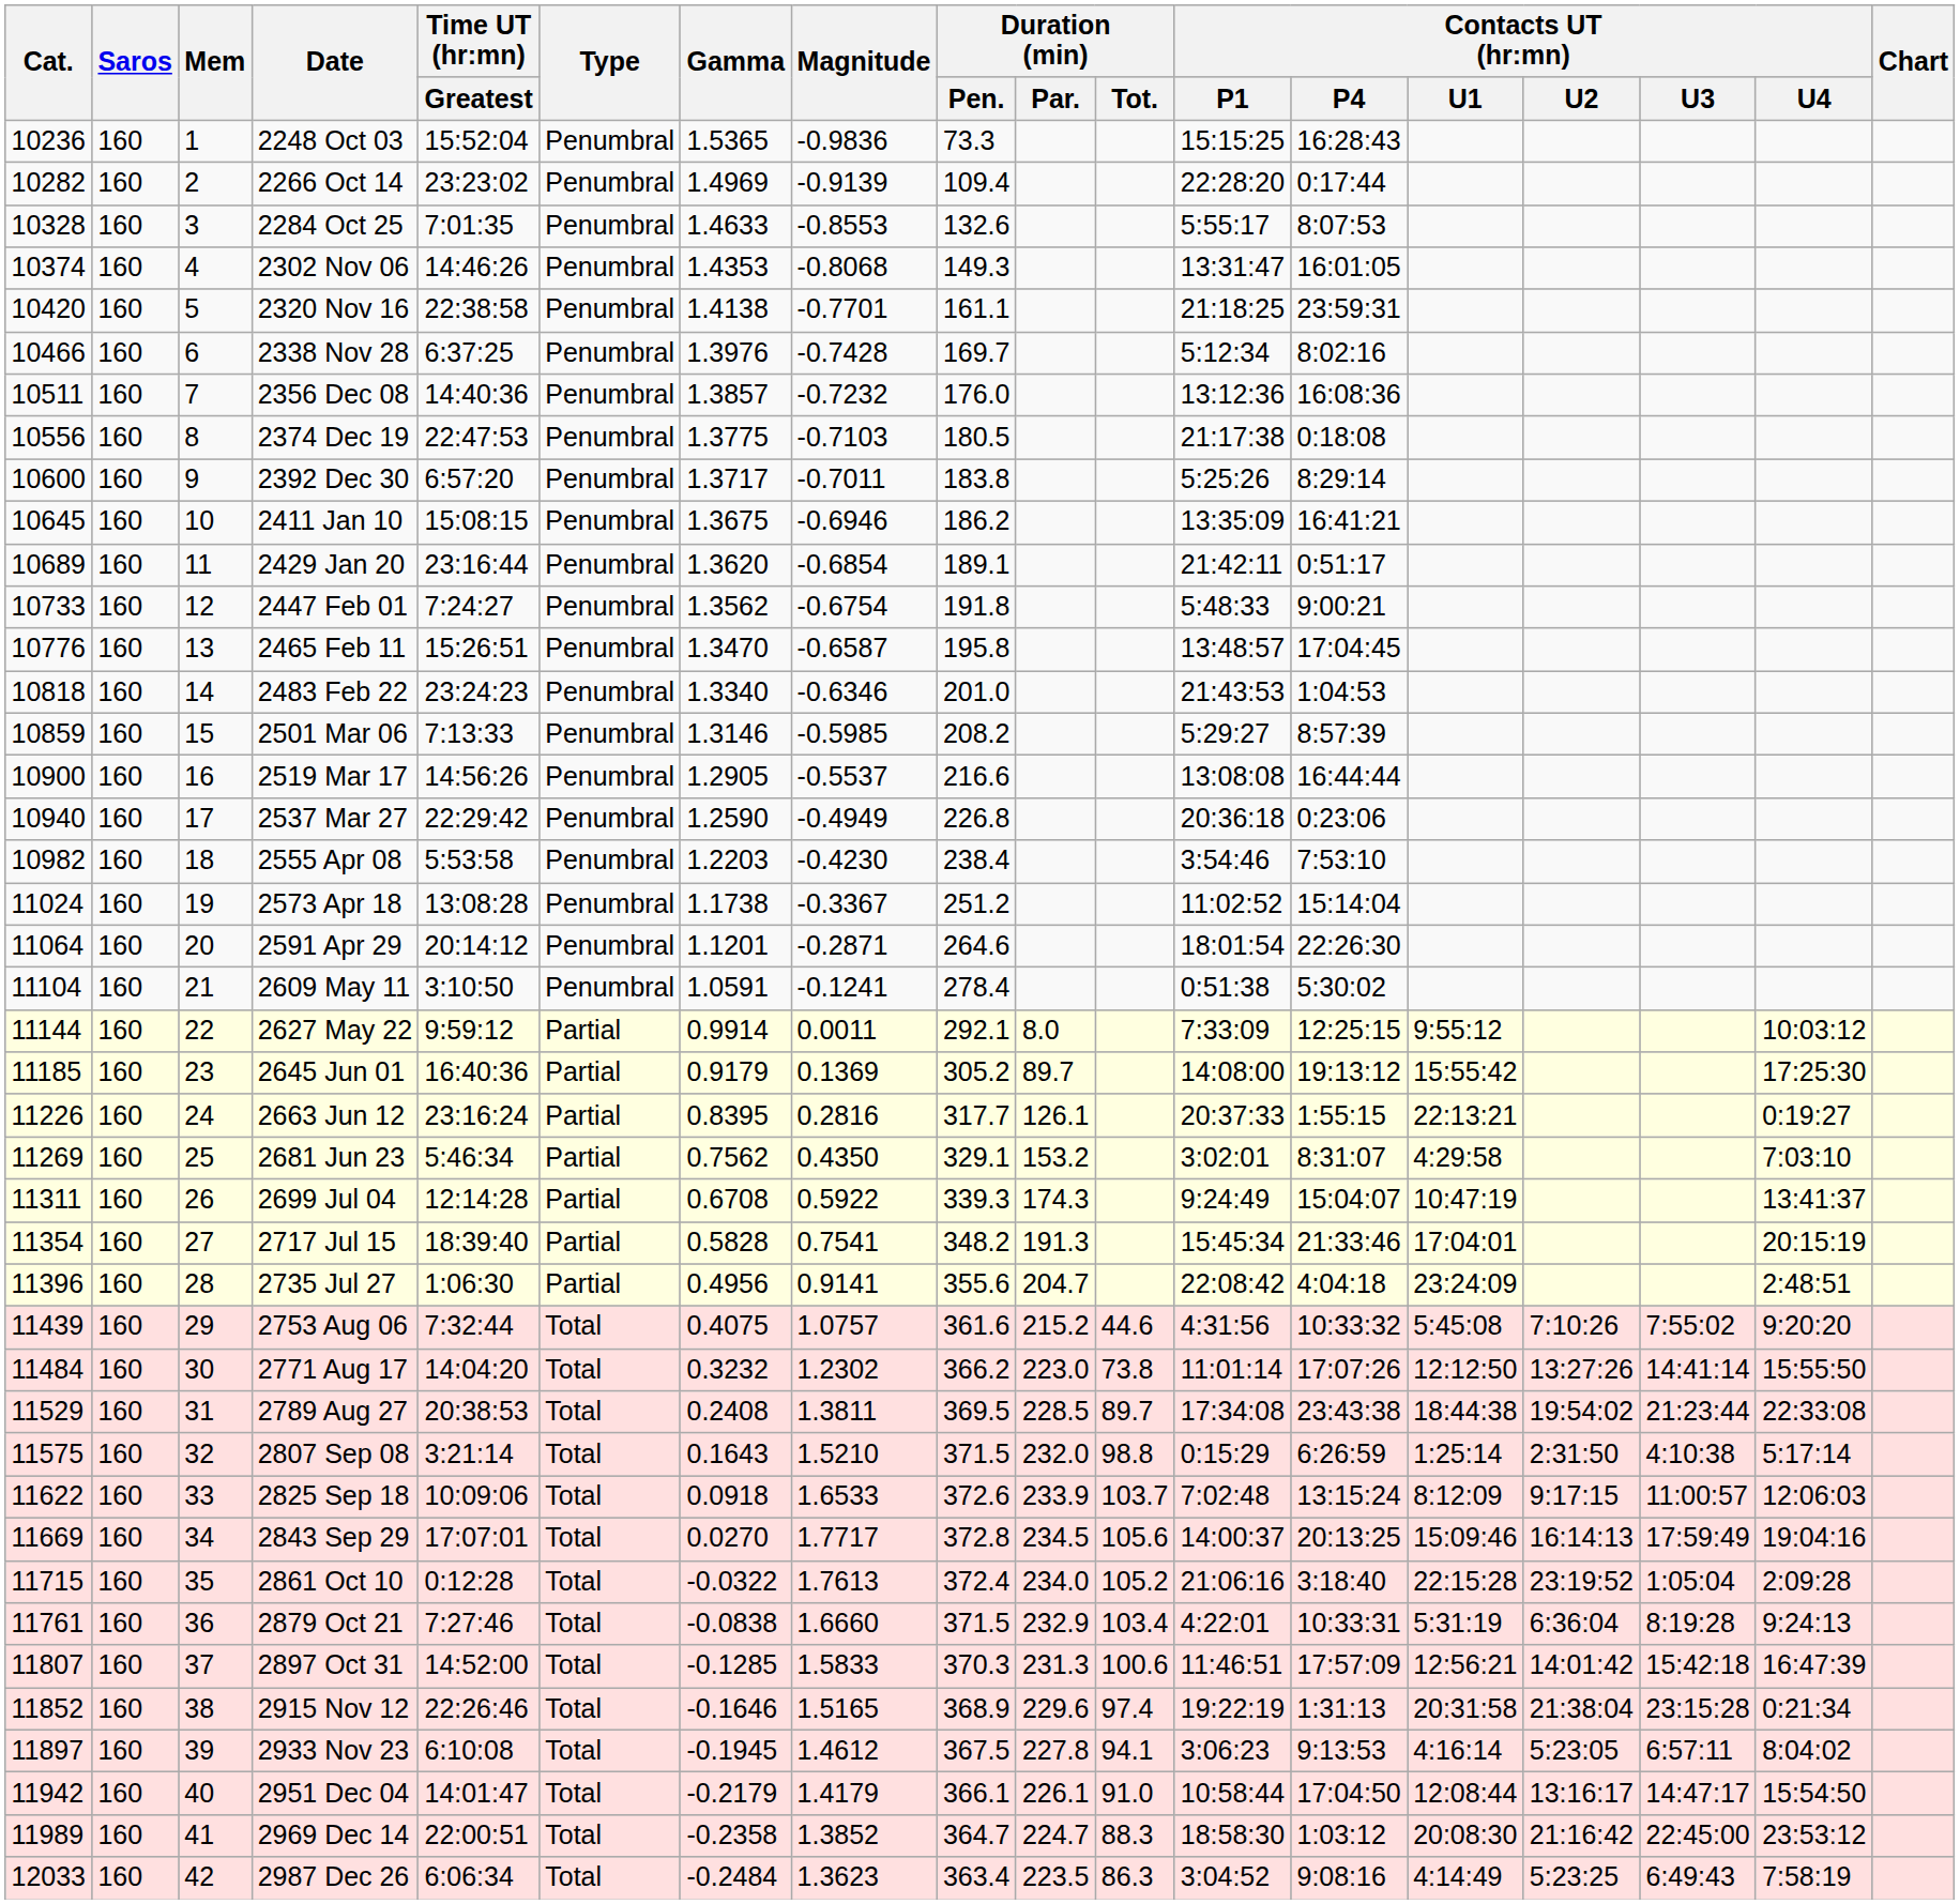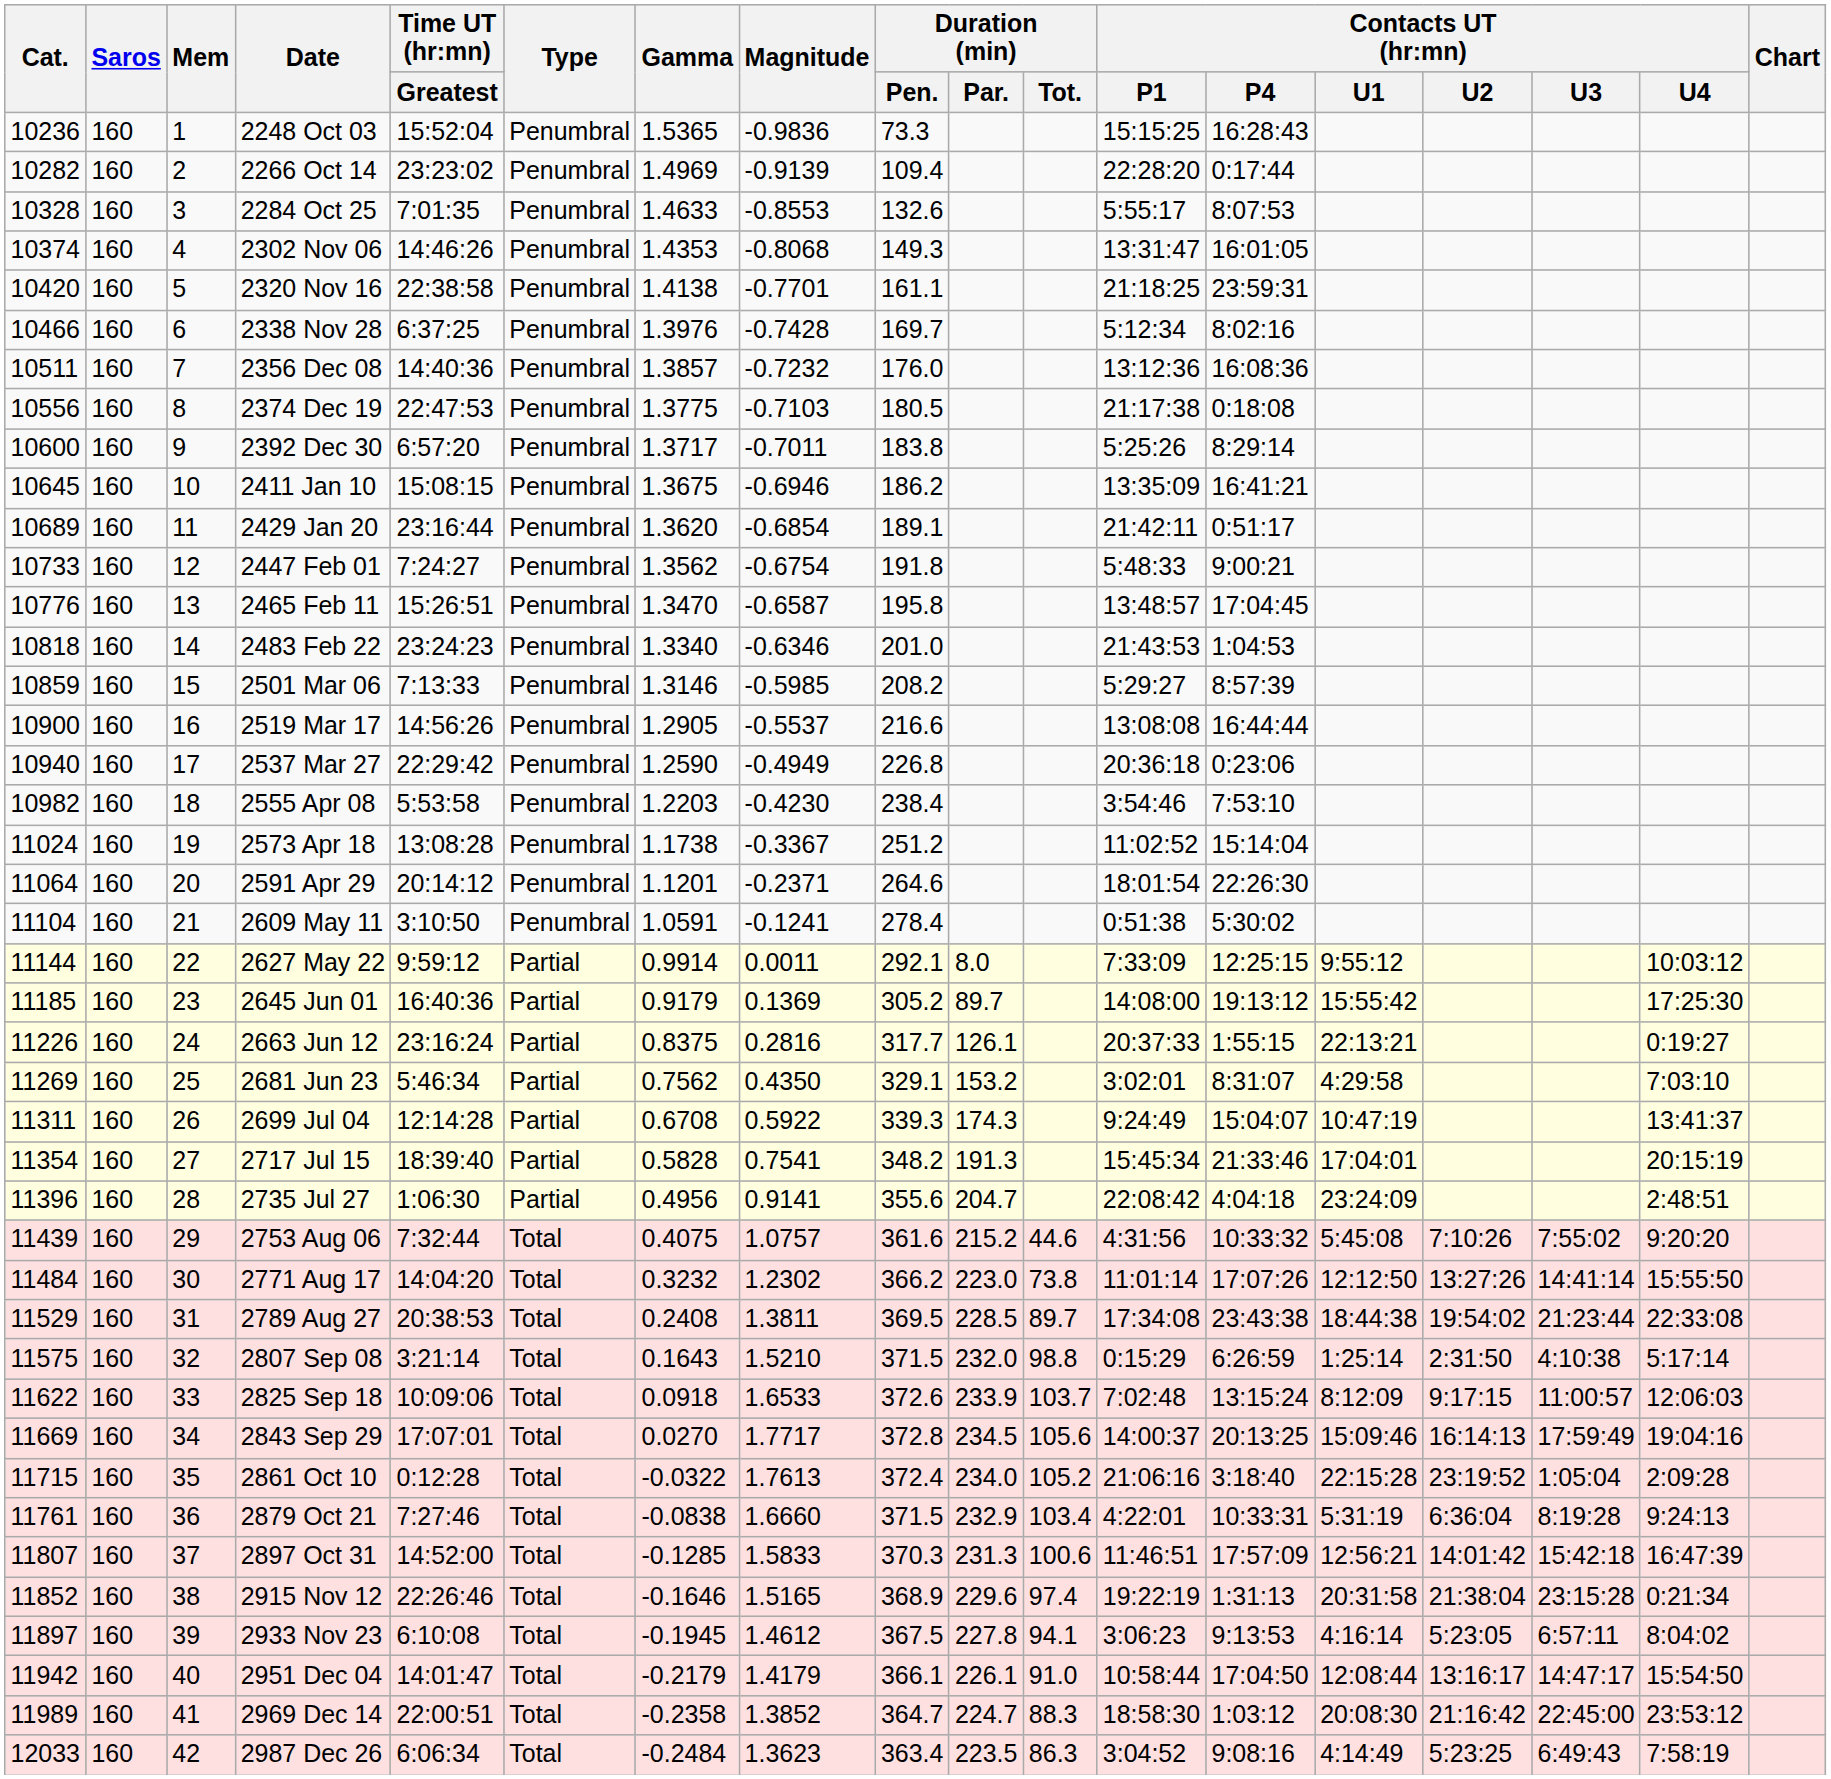2591 Apr 29 | Magnitude: -0.2871 -> -0.2371
2663 Jun 12 | Gamma: 0.8395 -> 0.8375
